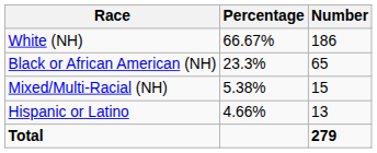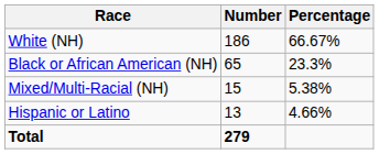columns swapped: Number <-> Percentage
